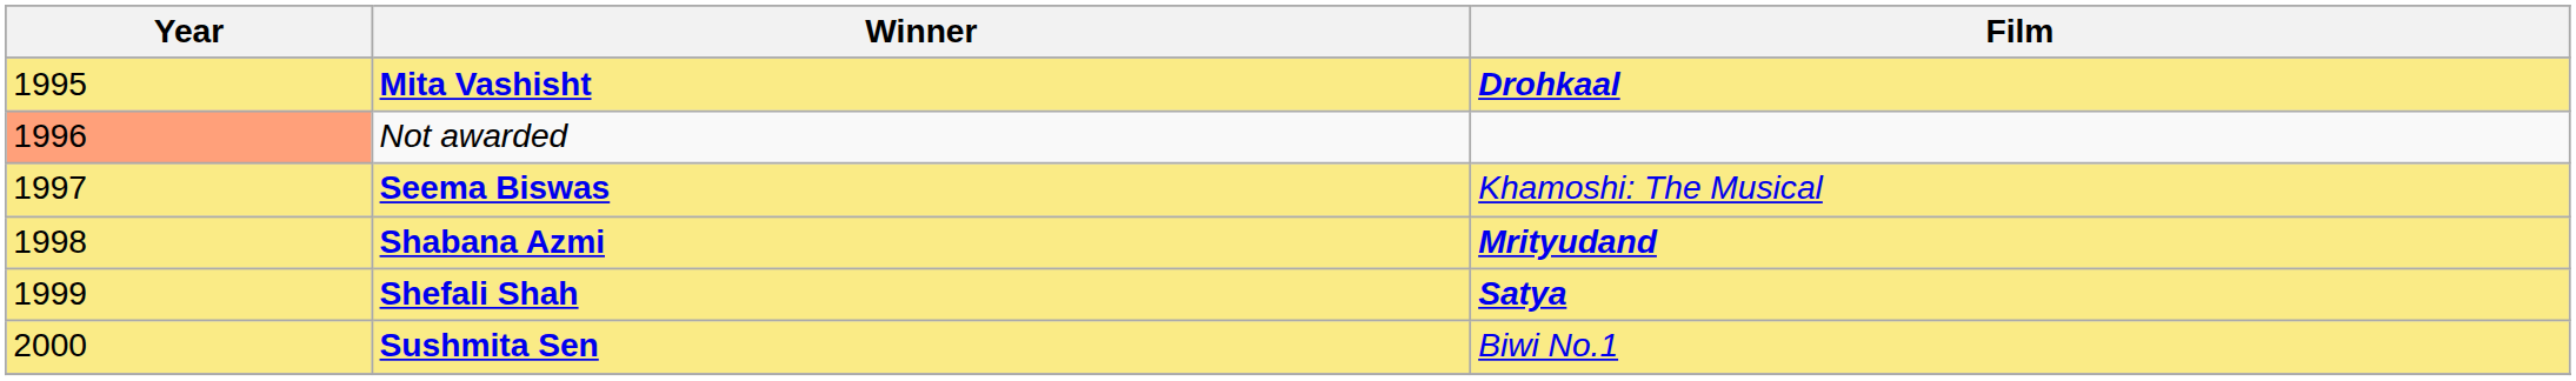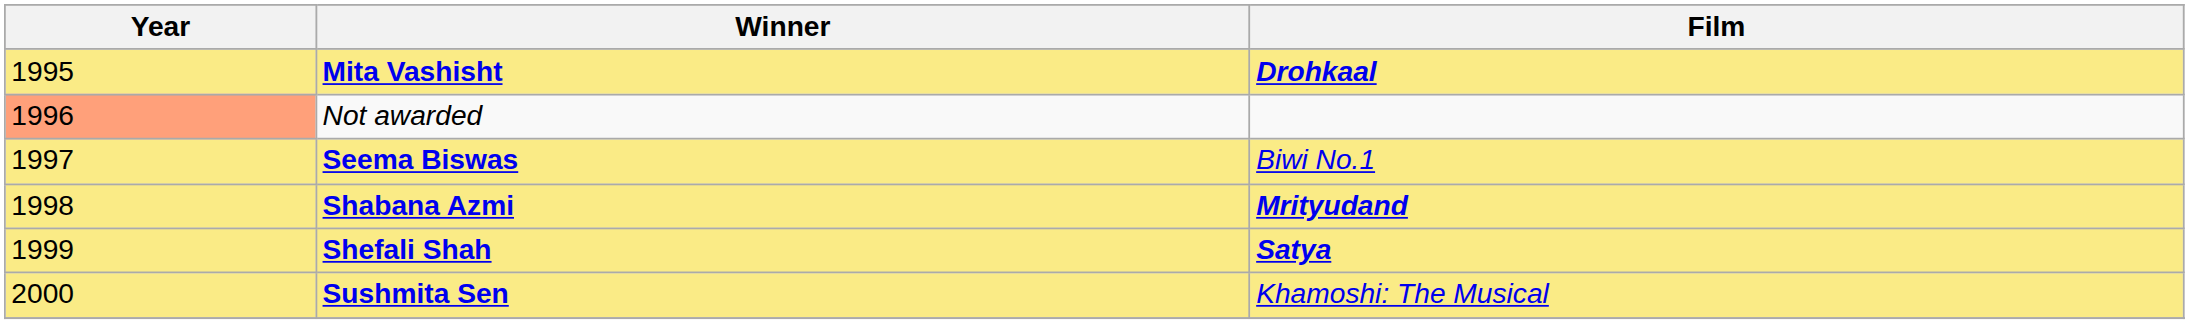Seema Biswas | Film: Khamoshi: The Musical -> Biwi No.1
Sushmita Sen | Film: Biwi No.1 -> Khamoshi: The Musical
